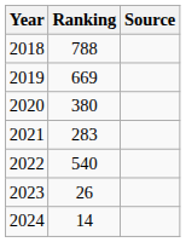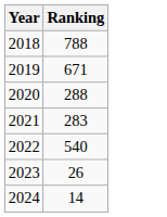- column: Source
2019 | Ranking: 669 -> 671
2020 | Ranking: 380 -> 288
